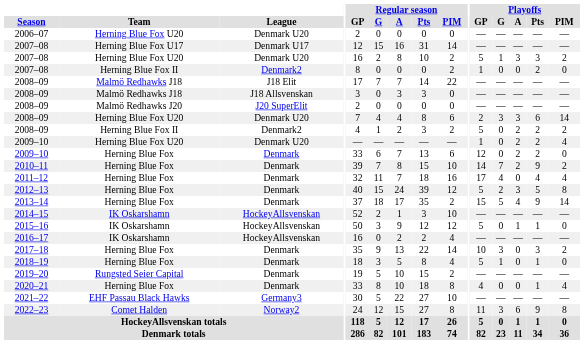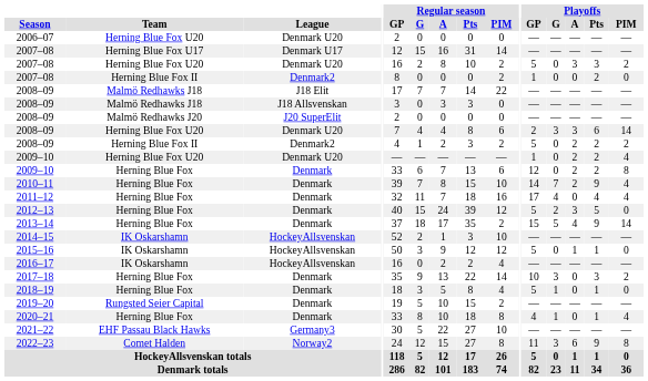2007–08 / Denmark U20 | Playoffs / G: 1 -> 0
2009–10 / Denmark | Playoffs / PIM: 0 -> 8
2010–11 | Playoffs / PIM: 2 -> 4
2012–13 | Playoffs / PIM: 8 -> 0
2020–21 | Playoffs / G: 0 -> 1
